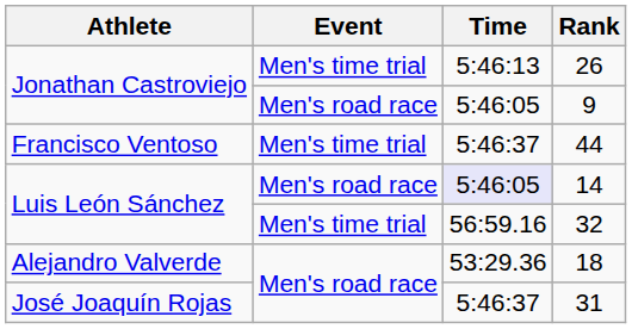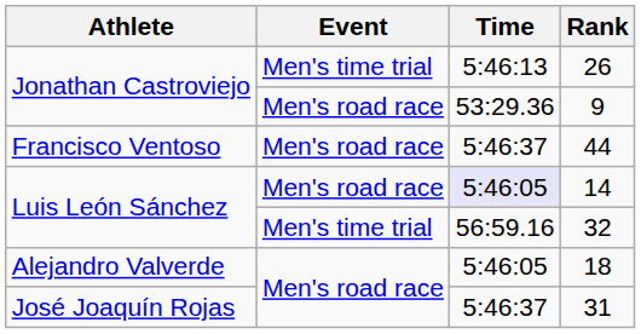9 | Time: 5:46:05 -> 53:29.36
44 | Event: Men's time trial -> Men's road race
18 | Time: 53:29.36 -> 5:46:05
